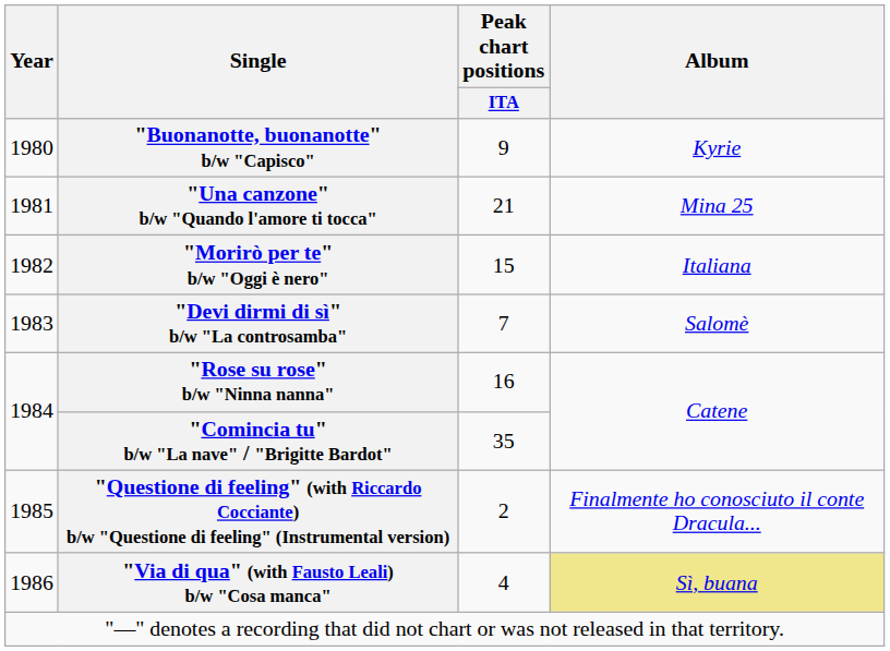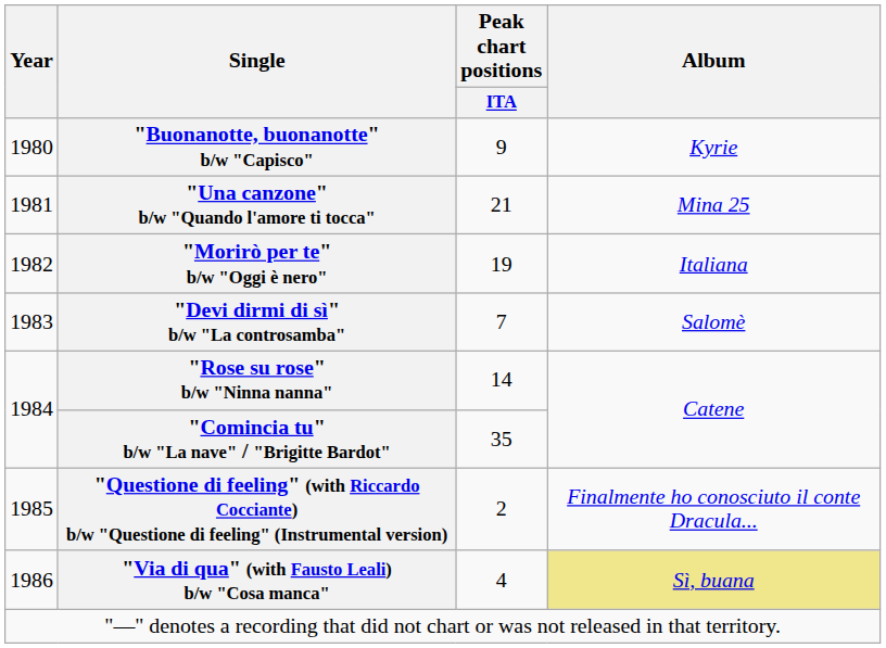"Morirò per te" b/w "Oggi è nero" | Peak chart positions / ITA: 15 -> 19
"Rose su rose" b/w "Ninna nanna" | Peak chart positions / ITA: 16 -> 14
